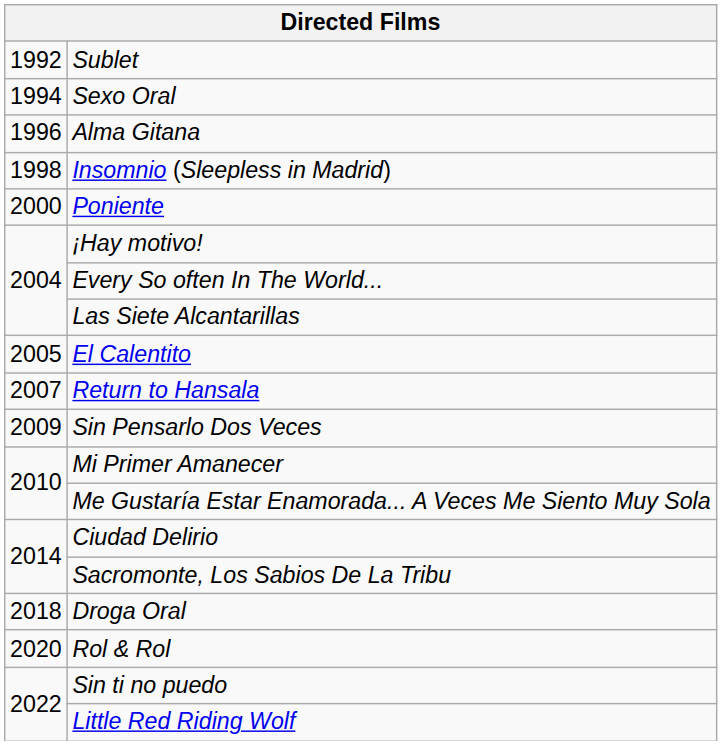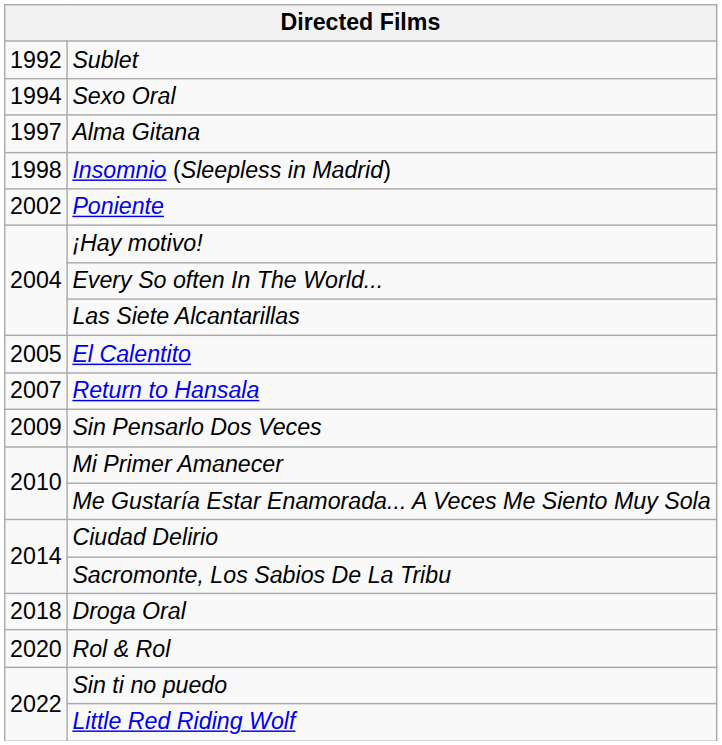Alma Gitana | column 1: 1996 -> 1997
Poniente | column 1: 2000 -> 2002
